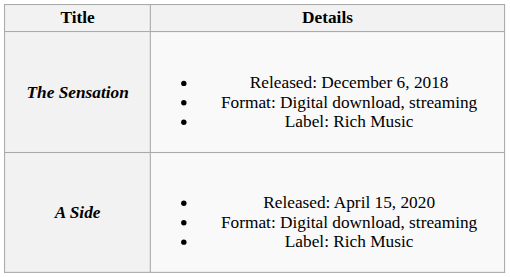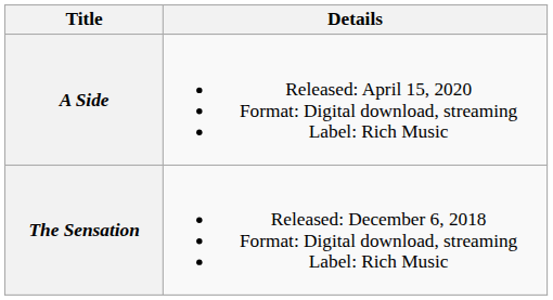rows swapped: The Sensation <-> A Side
